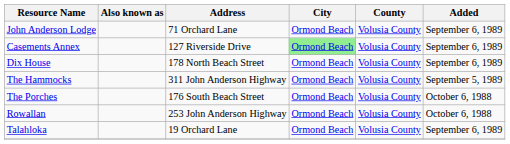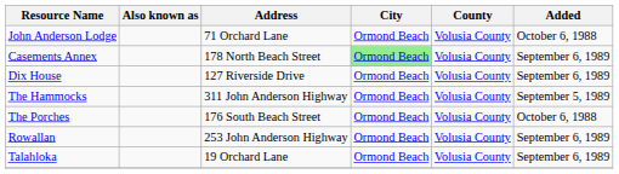John Anderson Lodge | Added: September 6, 1989 -> October 6, 1988
Casements Annex | Address: 127 Riverside Drive -> 178 North Beach Street
Dix House | Address: 178 North Beach Street -> 127 Riverside Drive
Rowallan | Added: October 6, 1988 -> September 6, 1989
